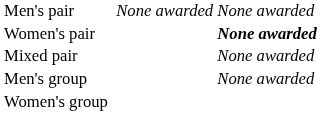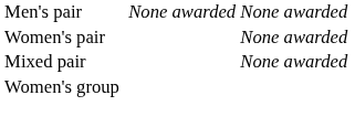Women's pair | column 4: bold -> normal
- row: Men's group | None awarded
